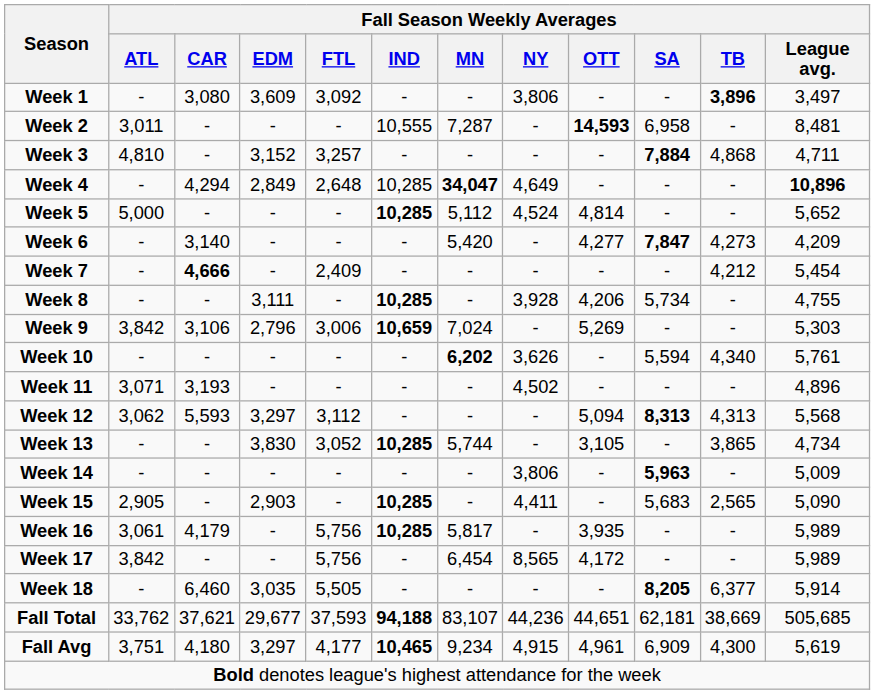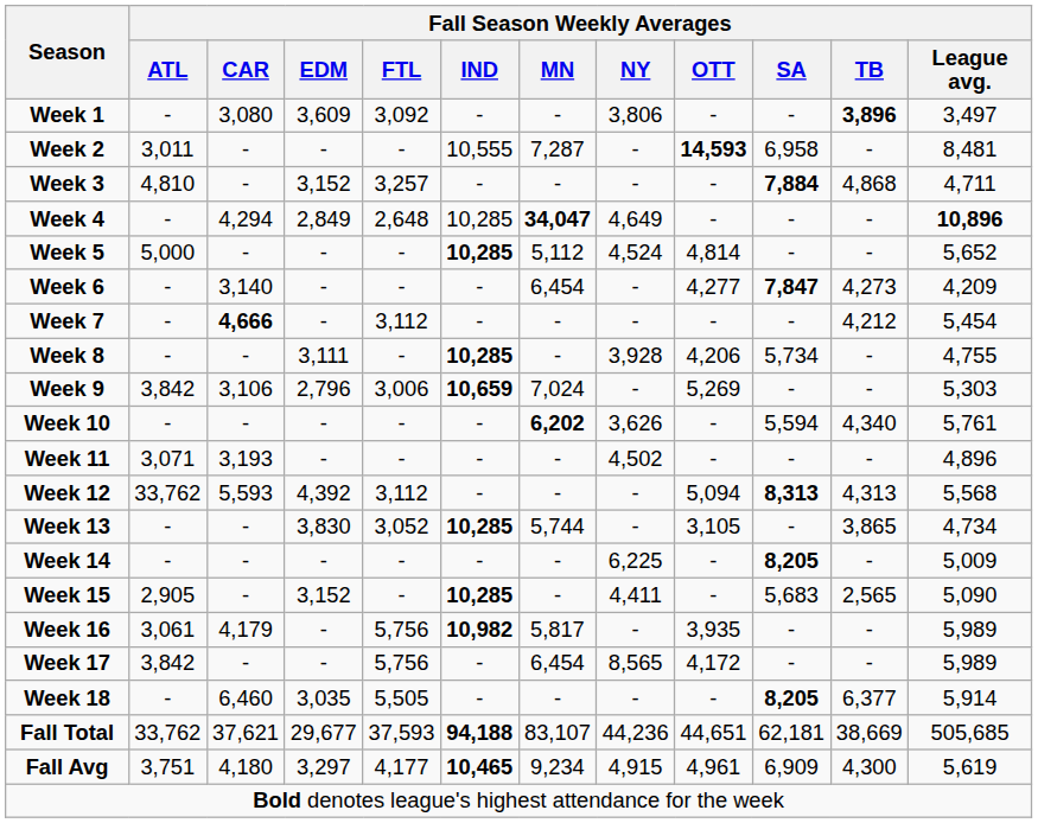Week 6 | Fall Season Weekly Averages / MN: 5,420 -> 6,454
Week 7 | Fall Season Weekly Averages / FTL: 2,409 -> 3,112
Week 12 | Fall Season Weekly Averages / ATL: 3,062 -> 33,762
Week 12 | Fall Season Weekly Averages / EDM: 3,297 -> 4,392
Week 14 | Fall Season Weekly Averages / NY: 3,806 -> 6,225
Week 14 | Fall Season Weekly Averages / SA: 5,963 -> 8,205
Week 15 | Fall Season Weekly Averages / EDM: 2,903 -> 3,152
Week 16 | Fall Season Weekly Averages / IND: 10,285 -> 10,982
